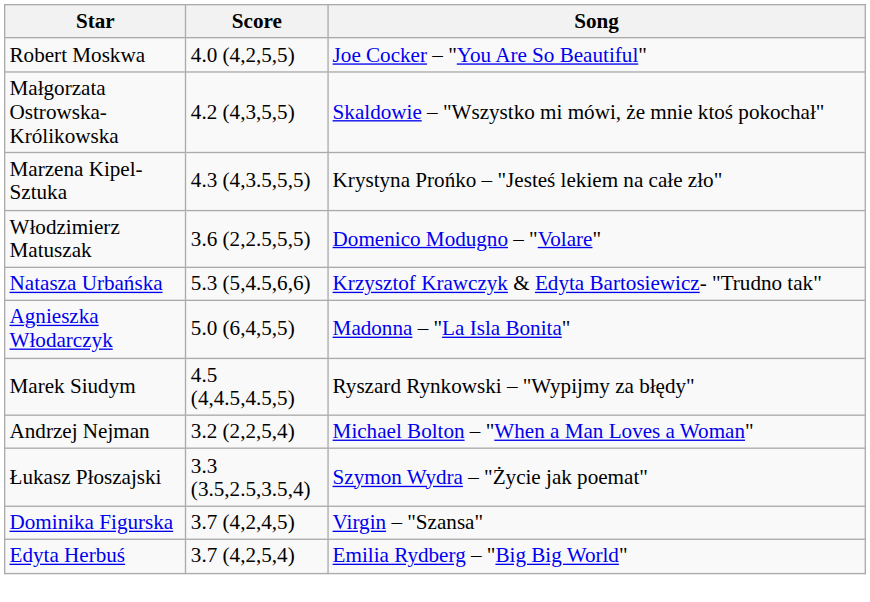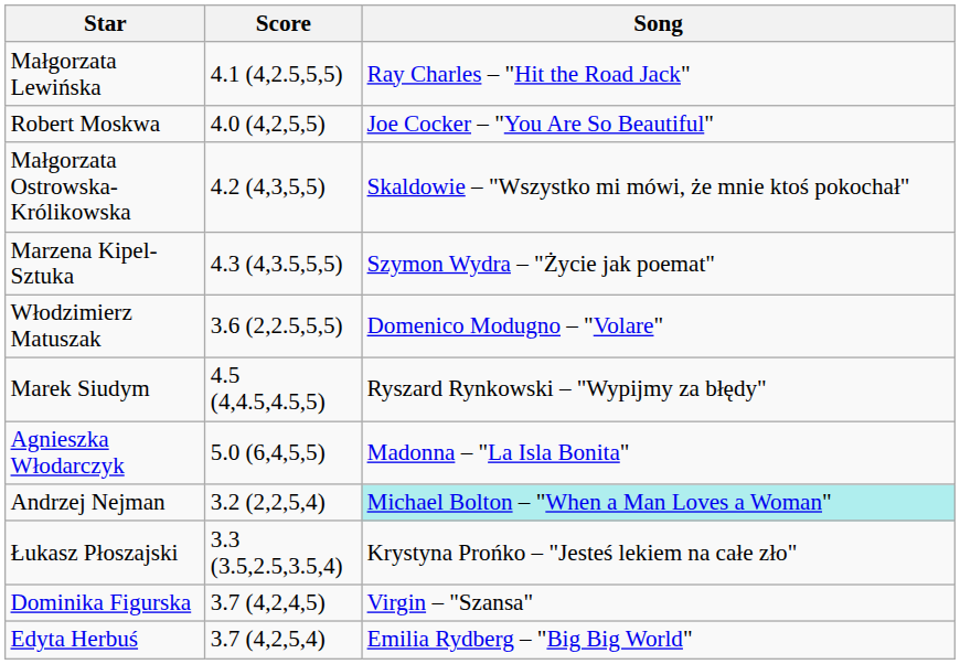+ row: Małgorzata Lewińska | 4.1 (4,2.5,5,5) | Ray Charles – "Hit the Road Jack"
Marzena Kipel-Sztuka | Song: Krystyna Prońko – "Jesteś lekiem na całe zło" -> Szymon Wydra – "Życie jak poemat"
- row: Natasza Urbańska | 5.3 (5,4.5,6,6) | Krzysztof Krawczyk & Edyta Bartosiewicz- "Trudno tak"
rows swapped: Marek Siudym <-> Agnieszka Włodarczyk
Andrzej Nejman | Song: no background -> paleturquoise background
Łukasz Płoszajski | Song: Szymon Wydra – "Życie jak poemat" -> Krystyna Prońko – "Jesteś lekiem na całe zło"
